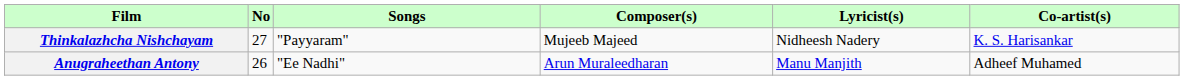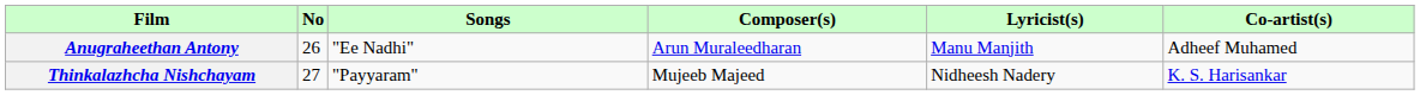rows swapped: Anugraheethan Antony <-> Thinkalazhcha Nishchayam
